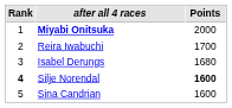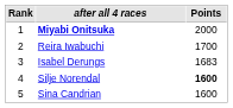Isabel Derungs | Points: 1680 -> 1683
Silje Norendal | Rank: bold -> normal
